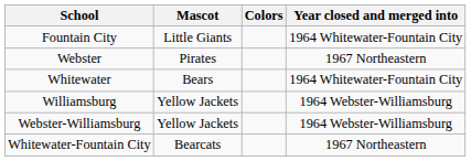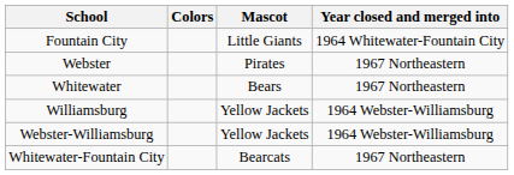columns swapped: Mascot <-> Colors
Whitewater | Year closed and merged into: 1964 Whitewater-Fountain City -> 1967 Northeastern
